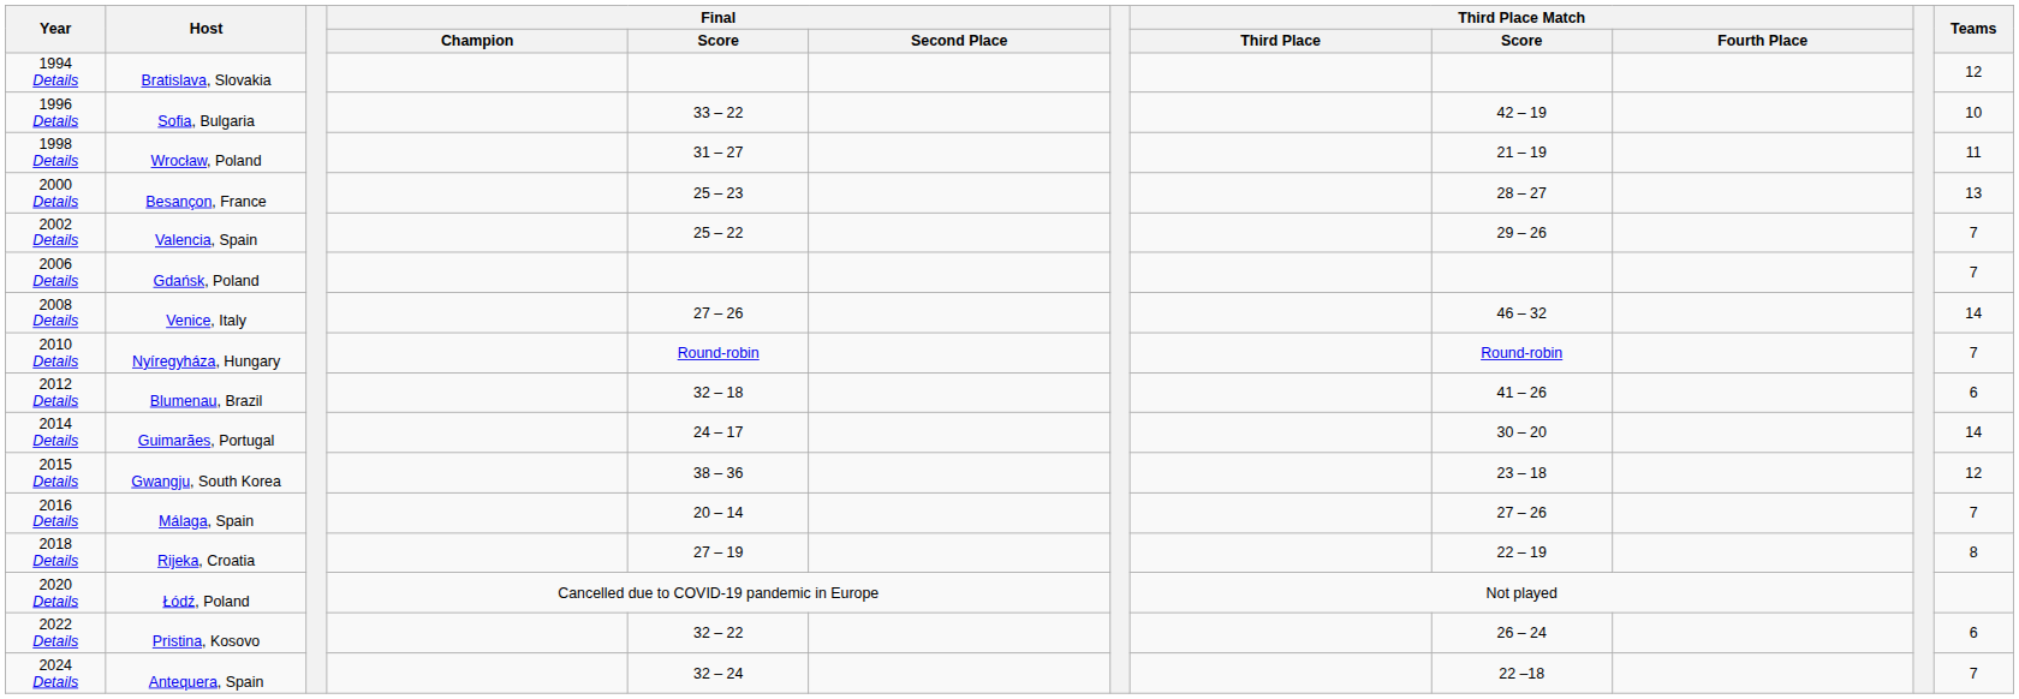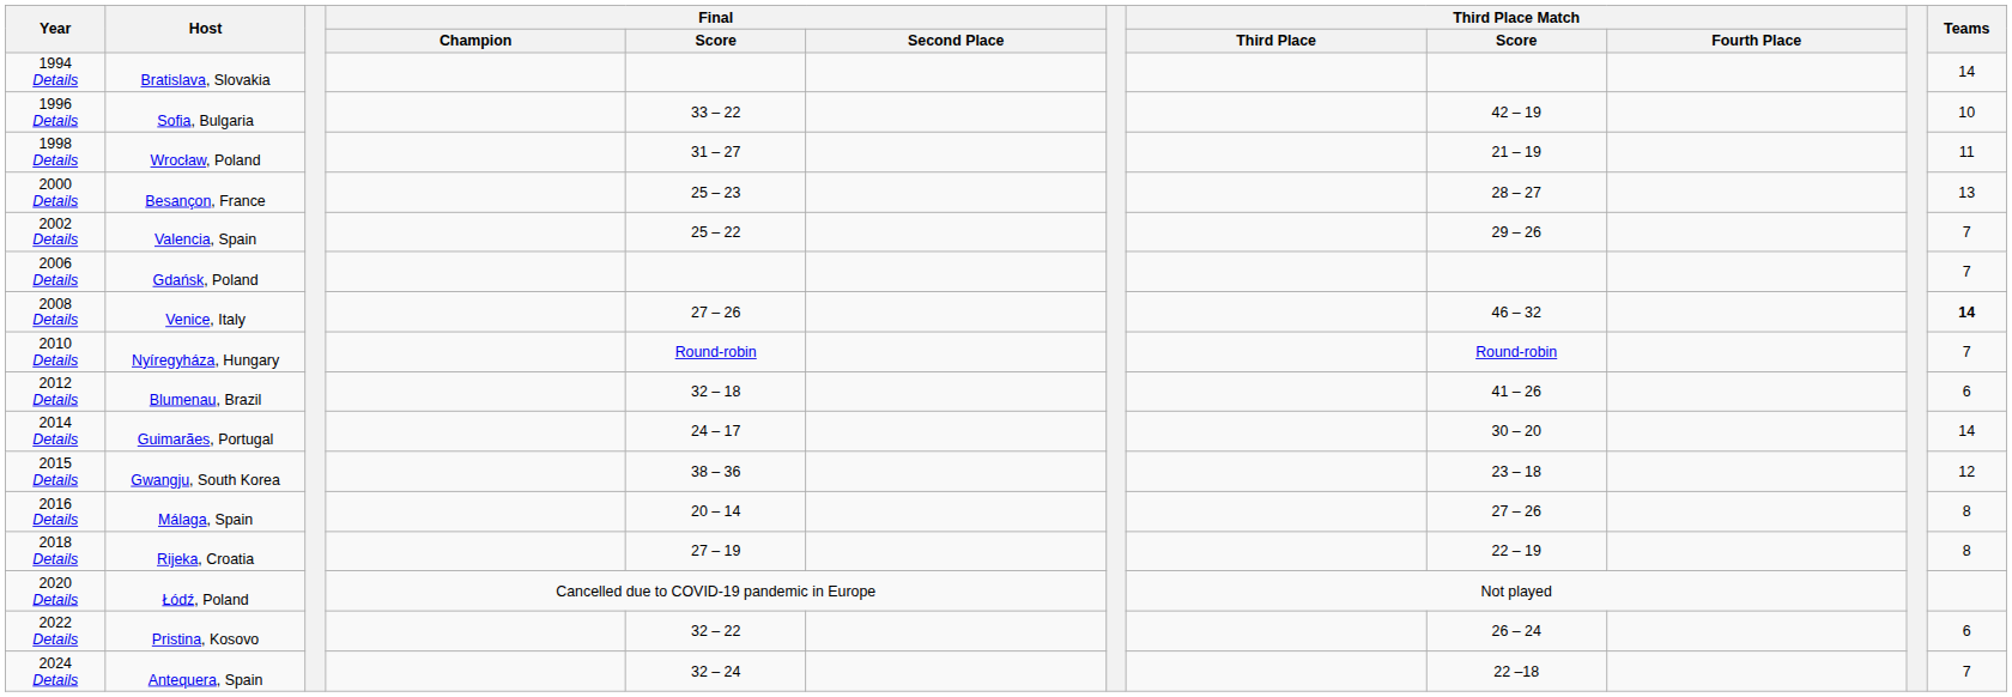1994 Details | Teams: 12 -> 14
2008 Details | Teams: normal -> bold
2016 Details | Teams: 7 -> 8
